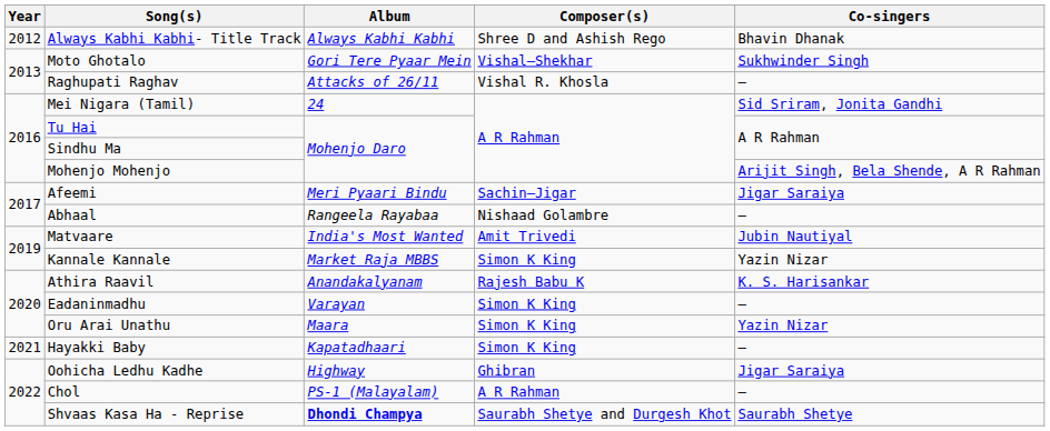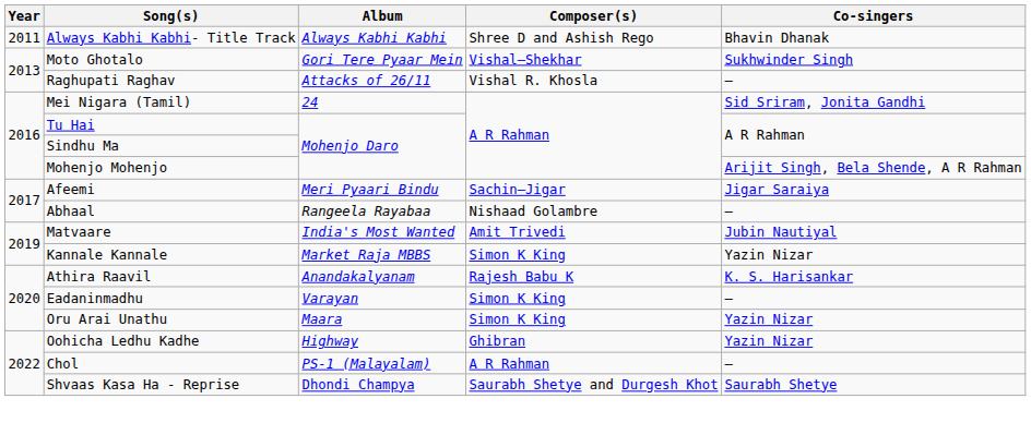Always Kabhi Kabhi- Title Track | Year: 2012 -> 2011
- row: 2021 | Hayakki Baby | Kapatadhaari | Simon K King | —
Oohicha Ledhu Kadhe | Co-singers: Jigar Saraiya -> Yazin Nizar
Shvaas Kasa Ha - Reprise | Album: bold -> normal
